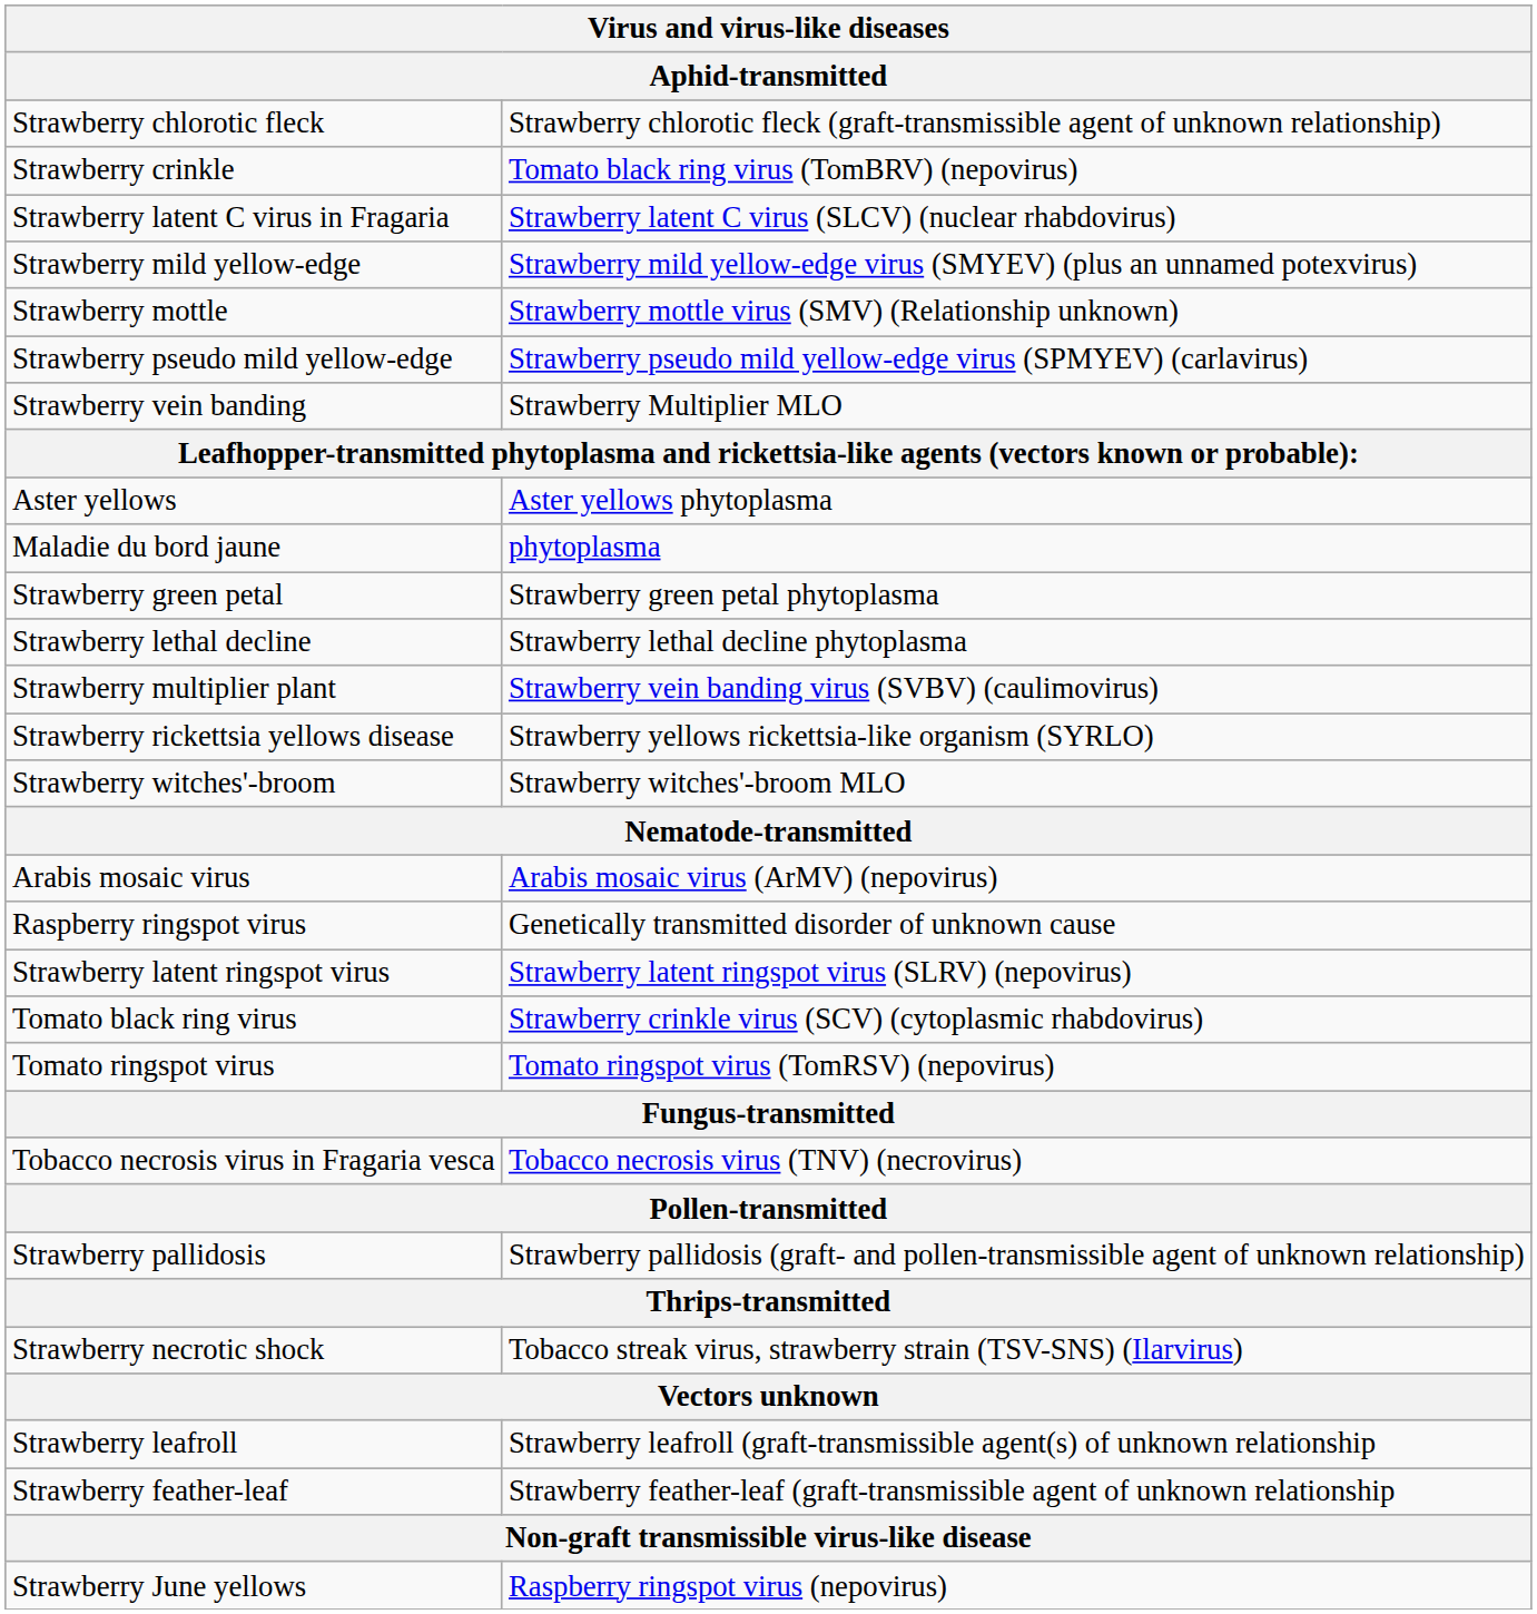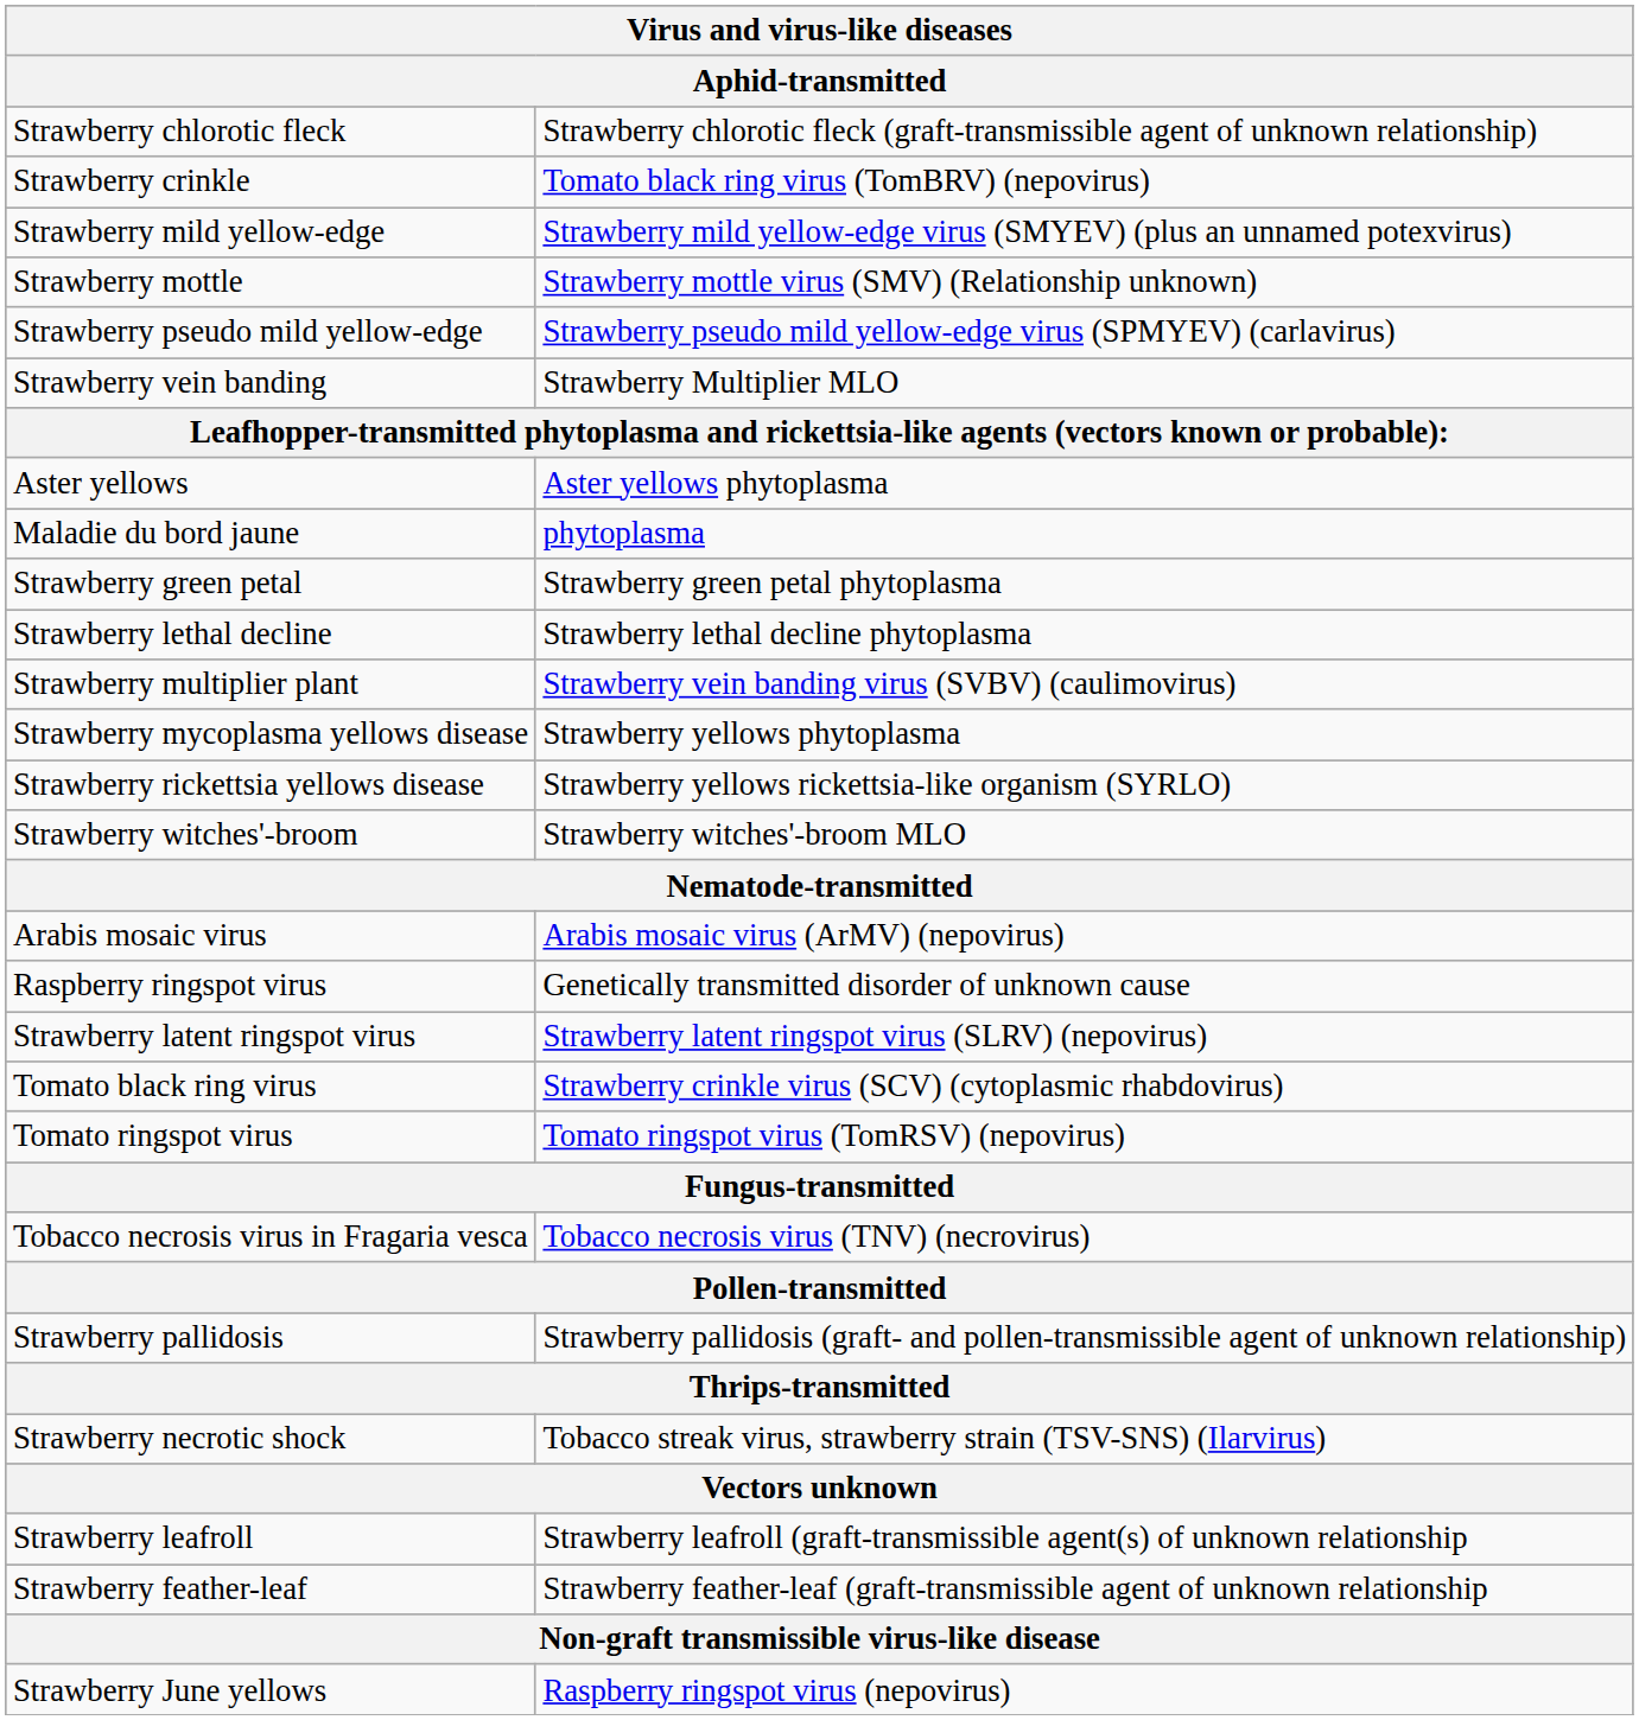- row: Strawberry latent C virus in Fragaria | Strawberry latent C virus (SLCV) (nuclear rhabdovirus)
+ row: Strawberry mycoplasma yellows disease | Strawberry yellows phytoplasma
